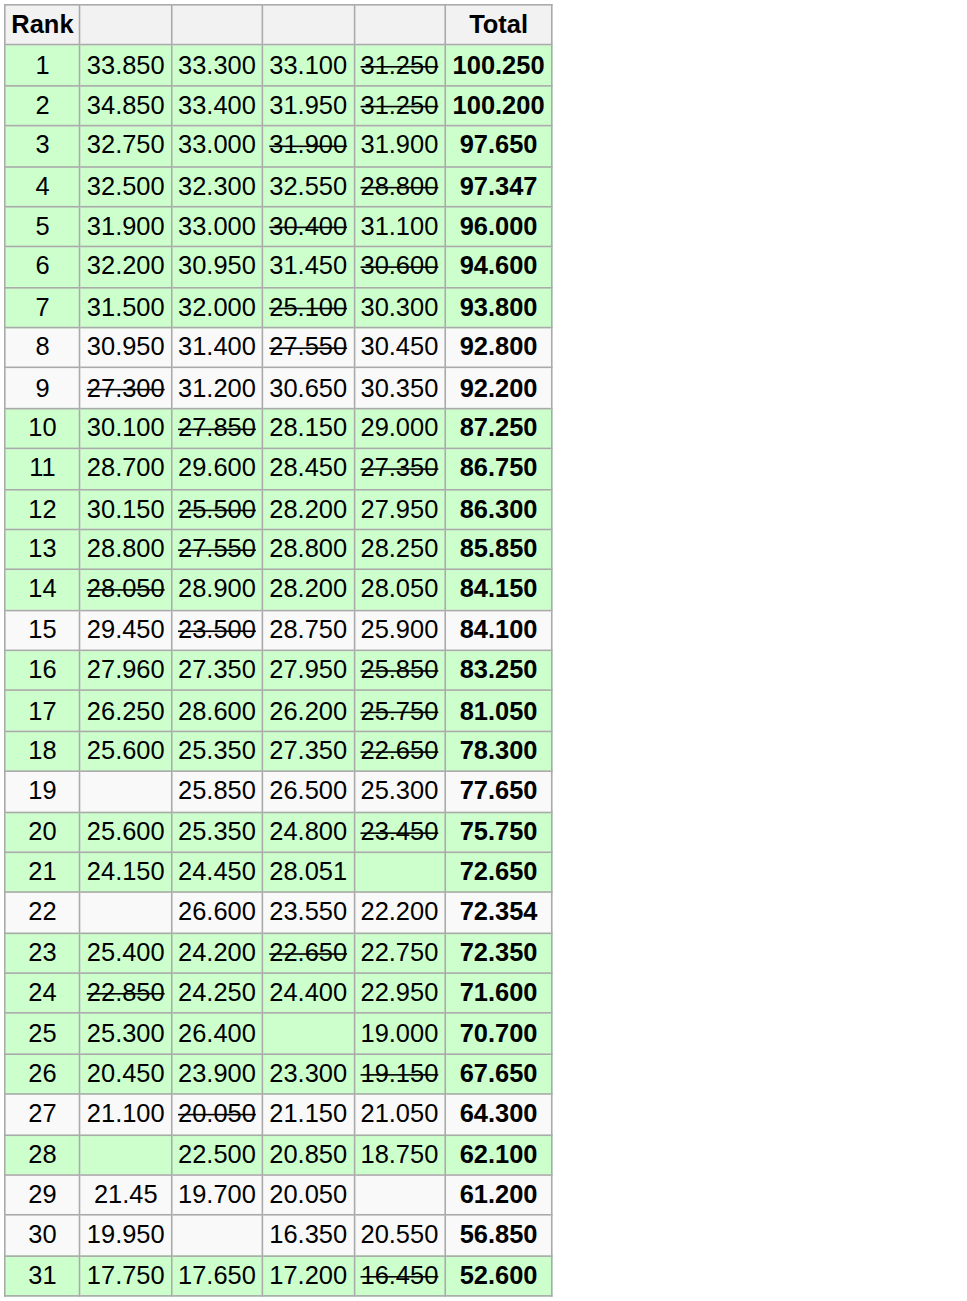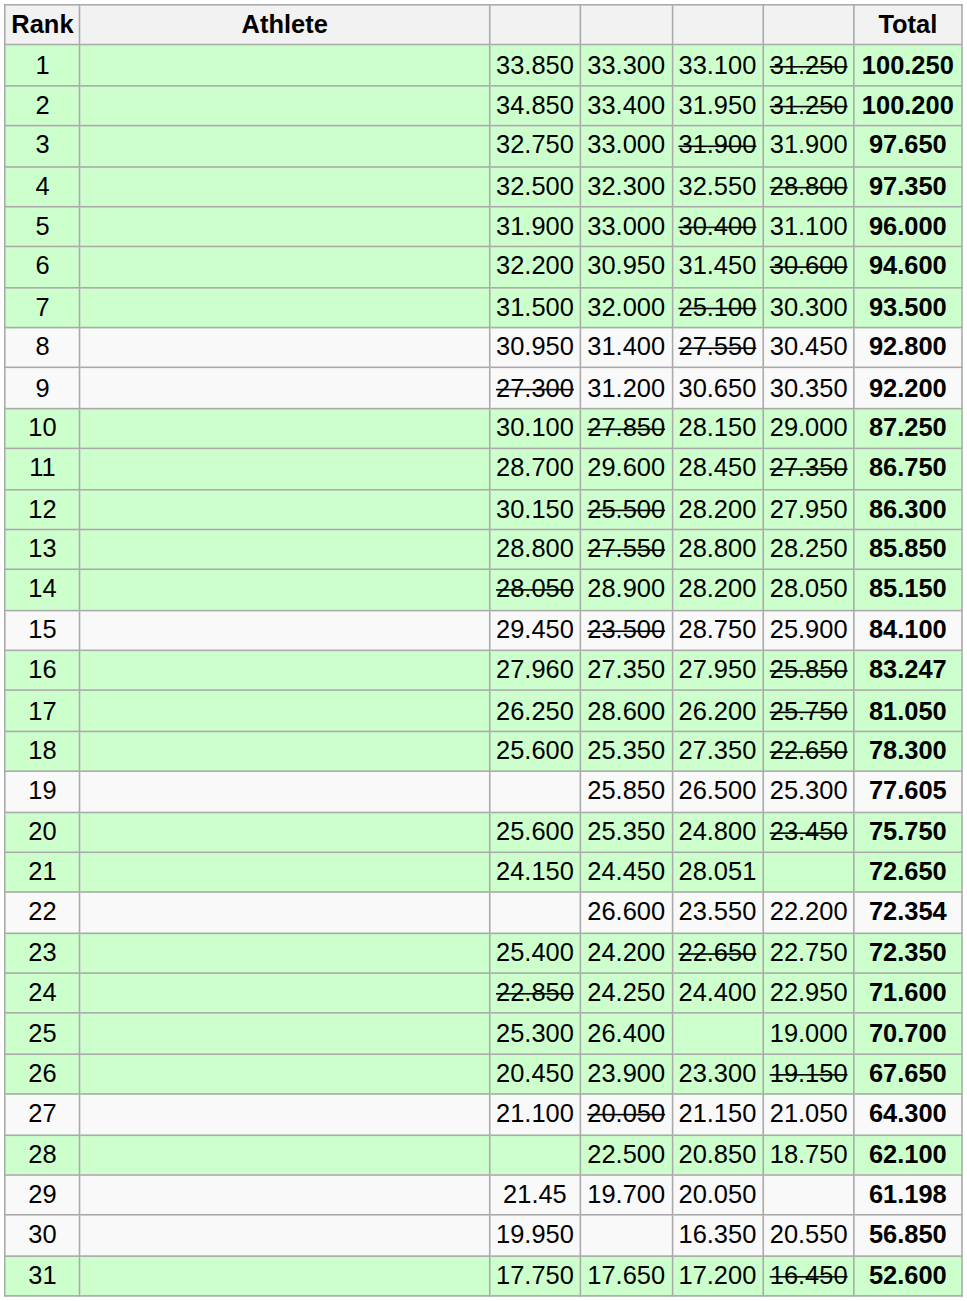+ column: Athlete
4 | Total: 97.347 -> 97.350
7 | Total: 93.800 -> 93.500
14 | Total: 84.150 -> 85.150
16 | Total: 83.250 -> 83.247
19 | Total: 77.650 -> 77.605
29 | Total: 61.200 -> 61.198
